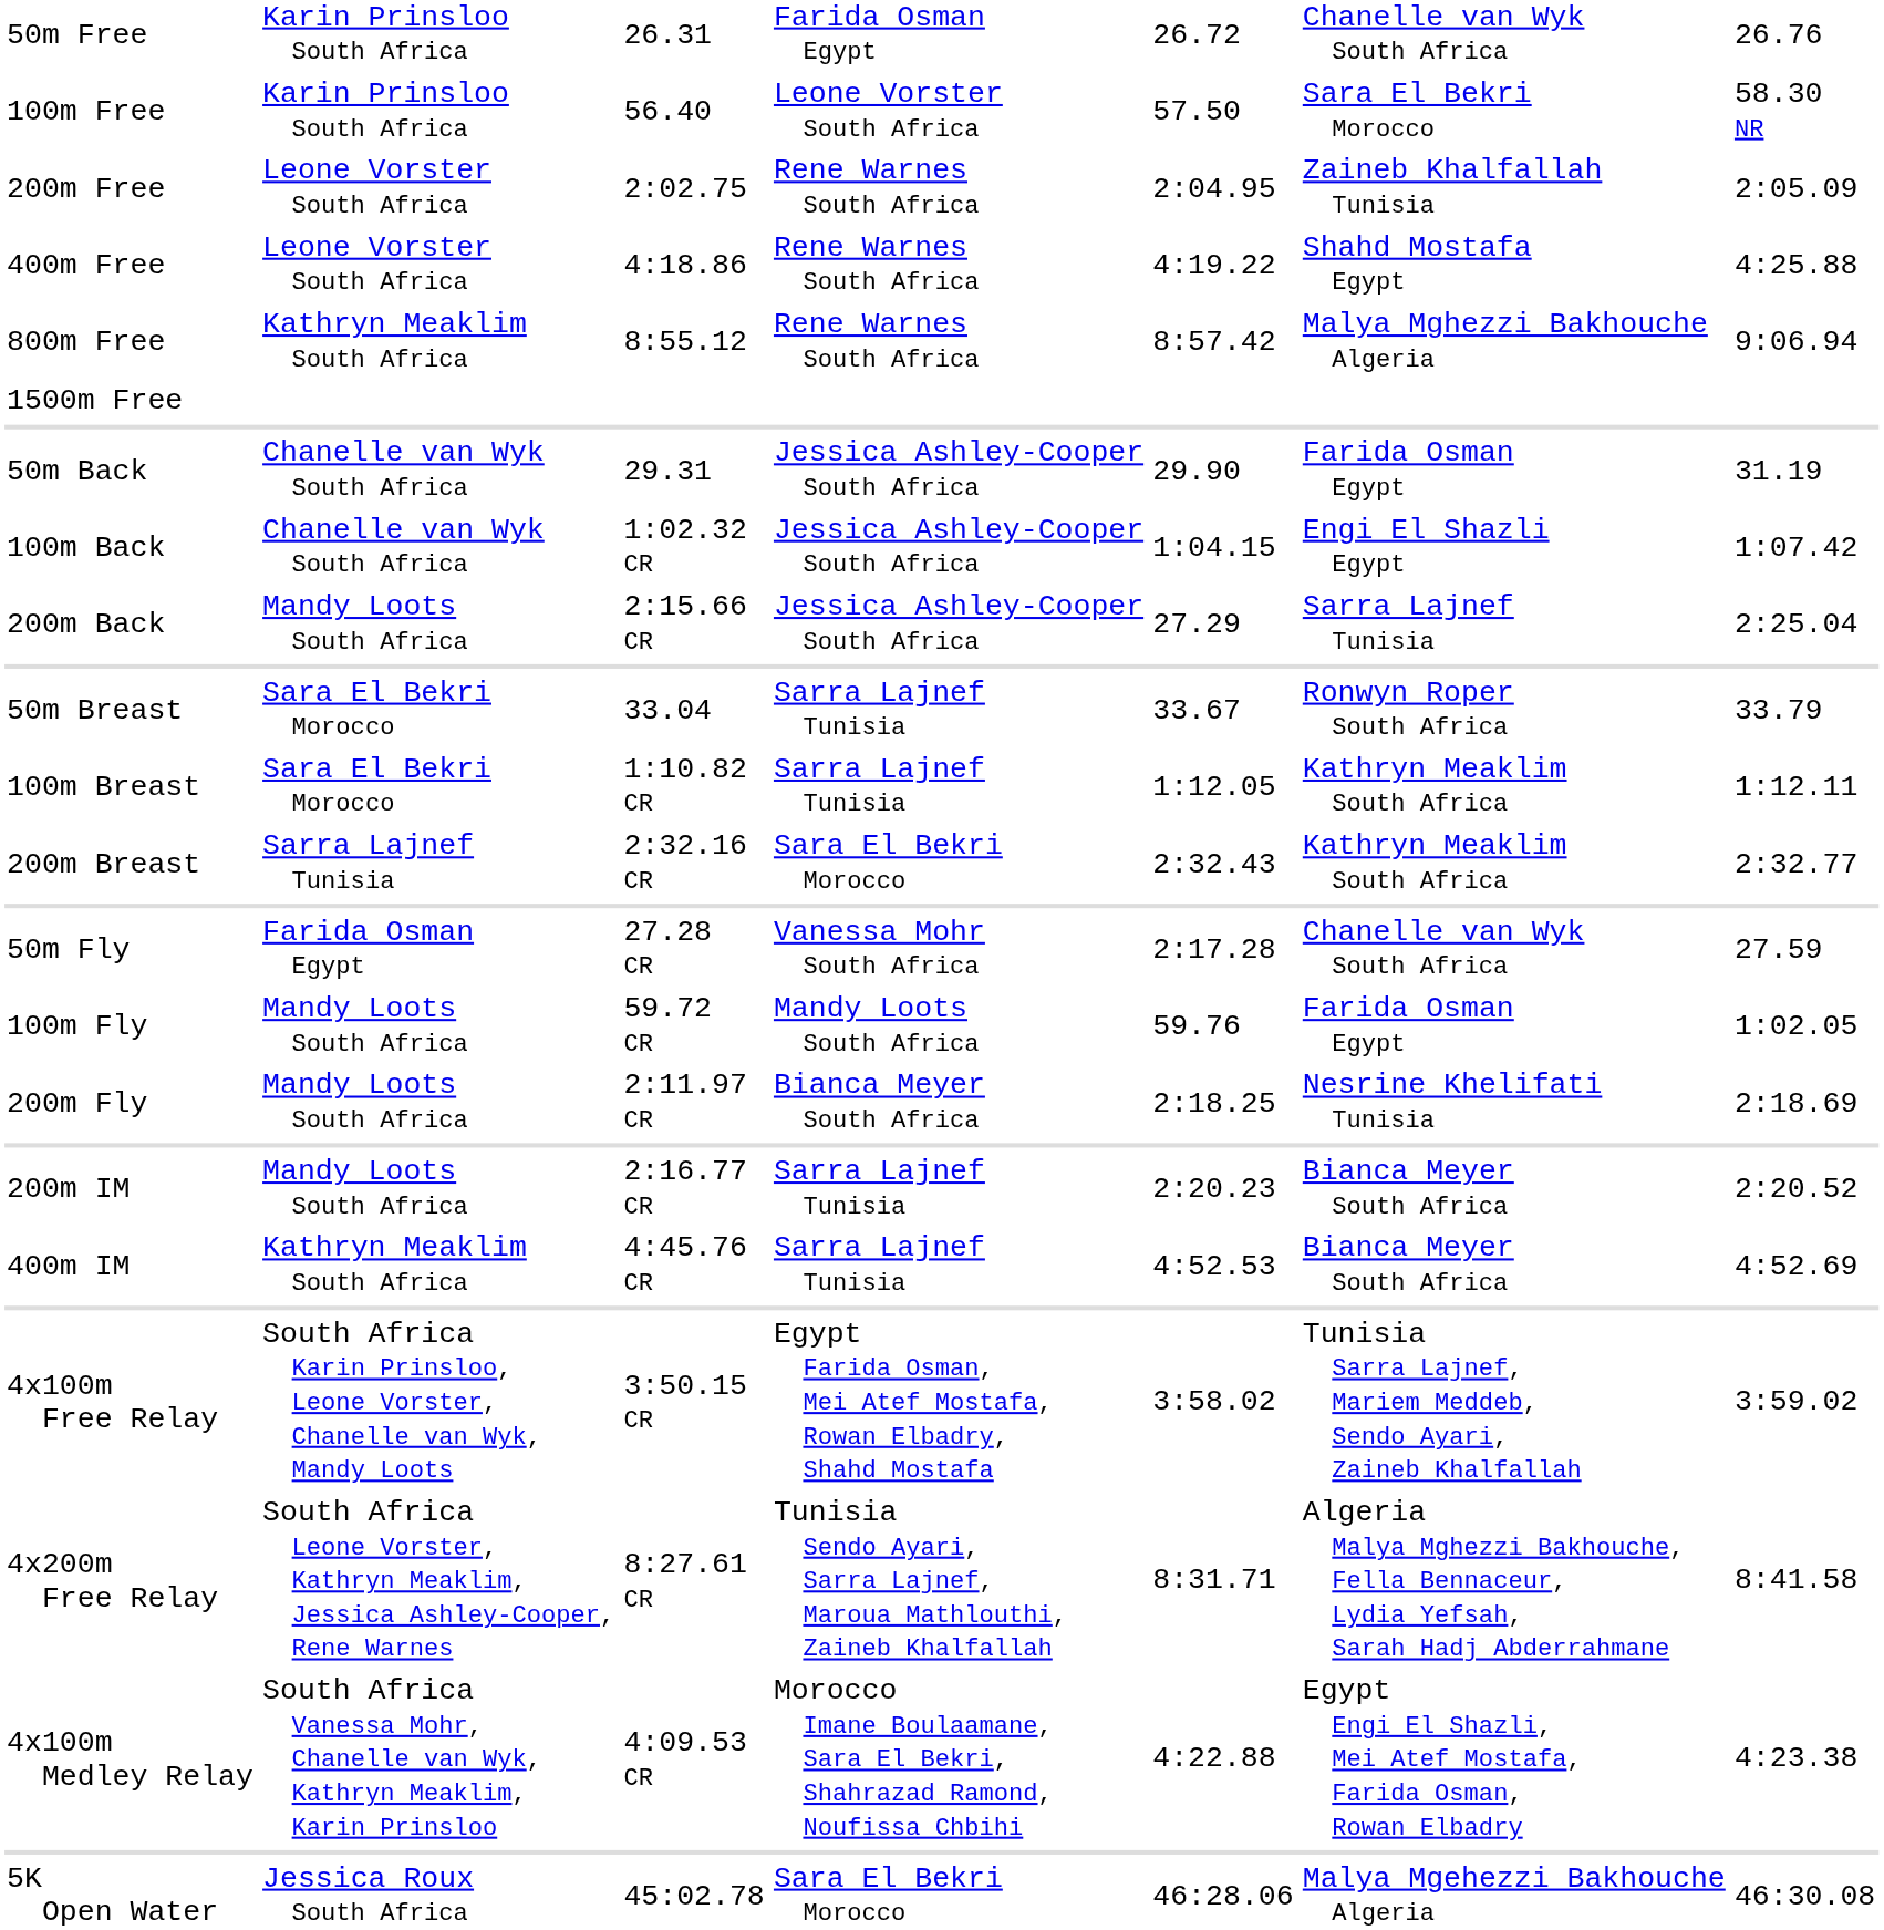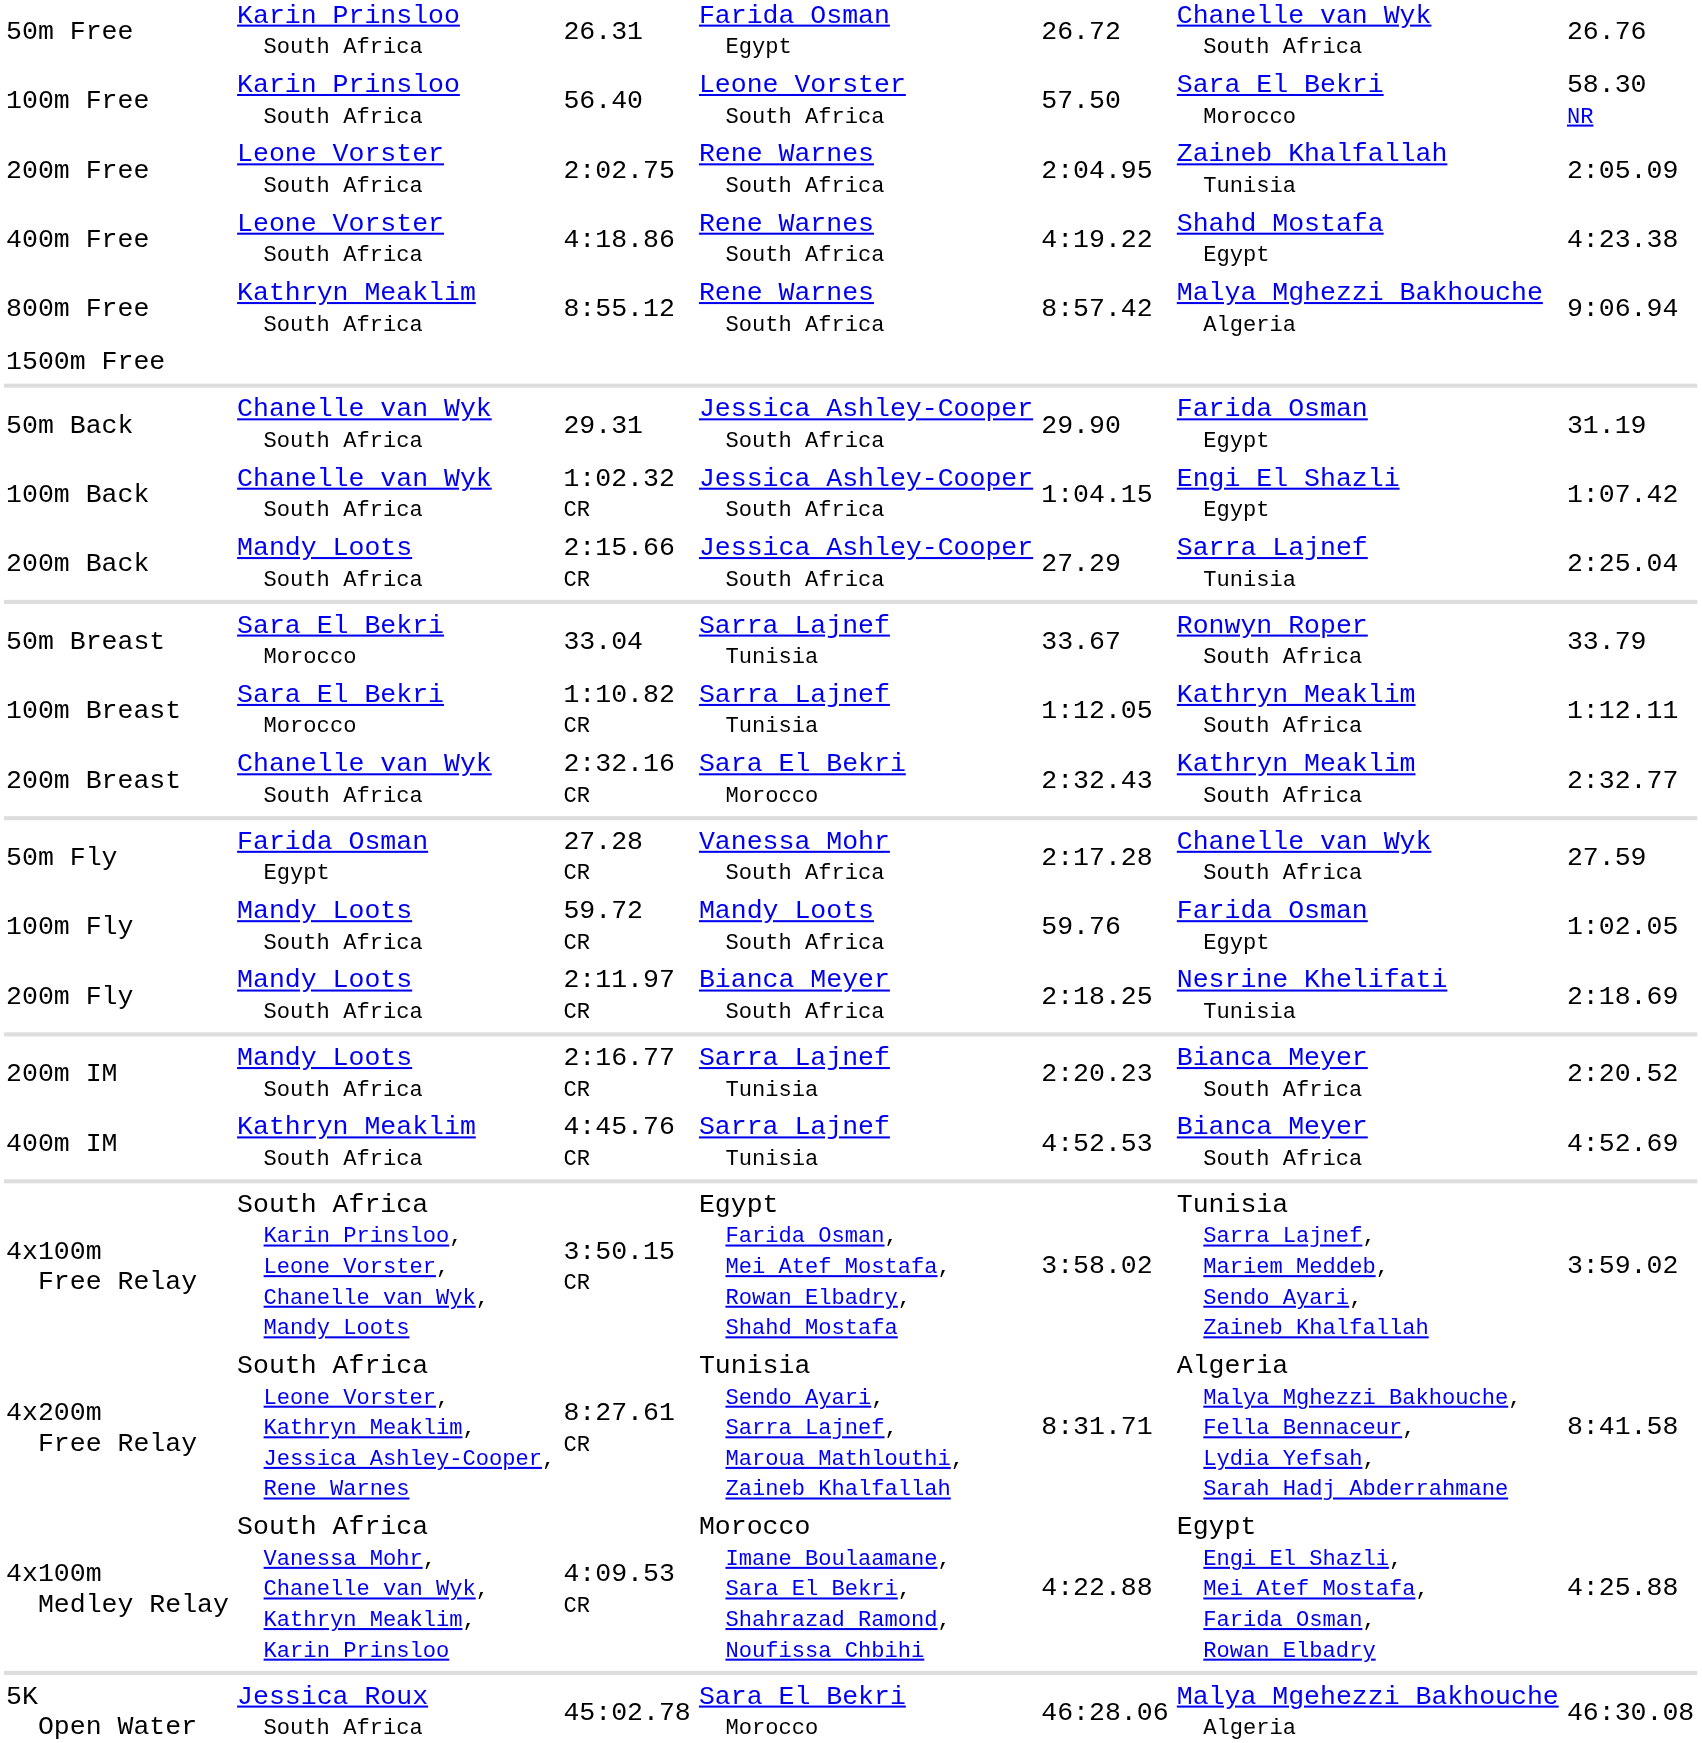400m Free | column 7: 4:25.88 -> 4:23.38
200m Breast | column 2: Sarra Lajnef Tunisia -> Chanelle van Wyk South Africa
4x100m Medley Relay | column 7: 4:23.38 -> 4:25.88
